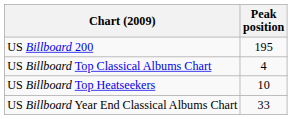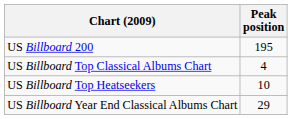US Billboard Year End Classical Albums Chart | Peak position: 33 -> 29
